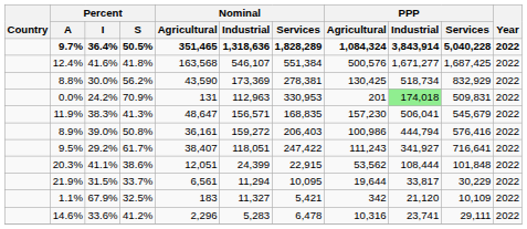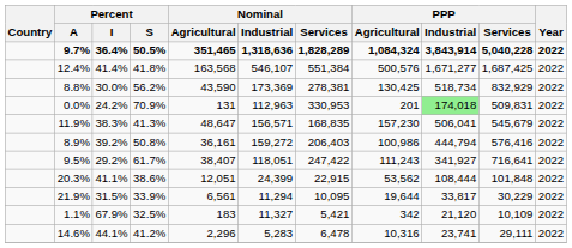12.4% | Percent / I: 41.6% -> 41.4%
8.9% | Percent / I: 39.0% -> 39.2%
21.9% | Percent / S: 33.7% -> 33.9%
14.6% | Percent / I: 33.6% -> 44.1%
